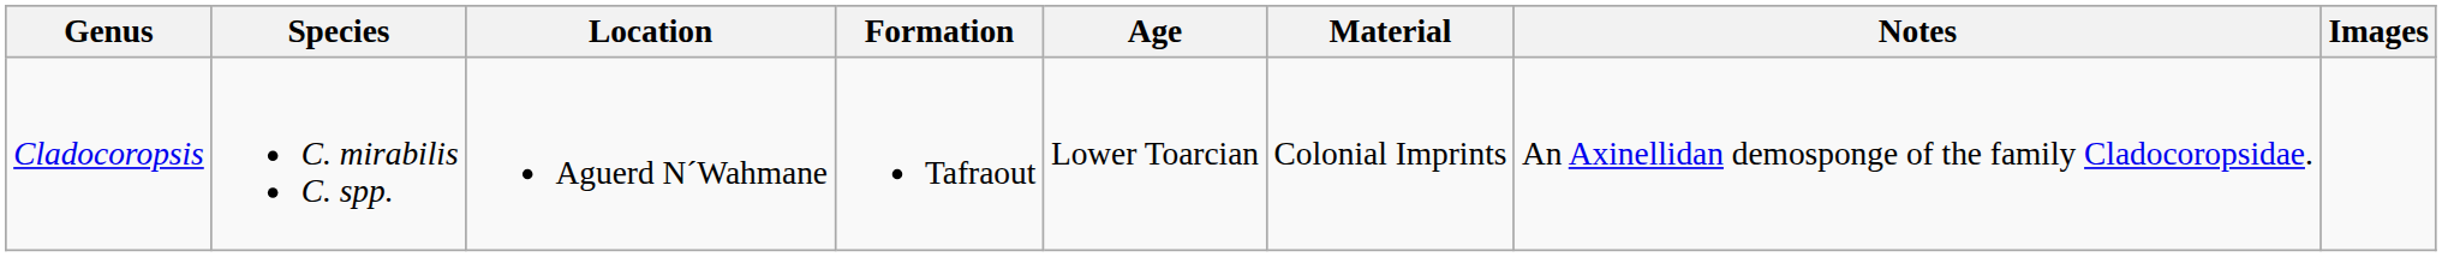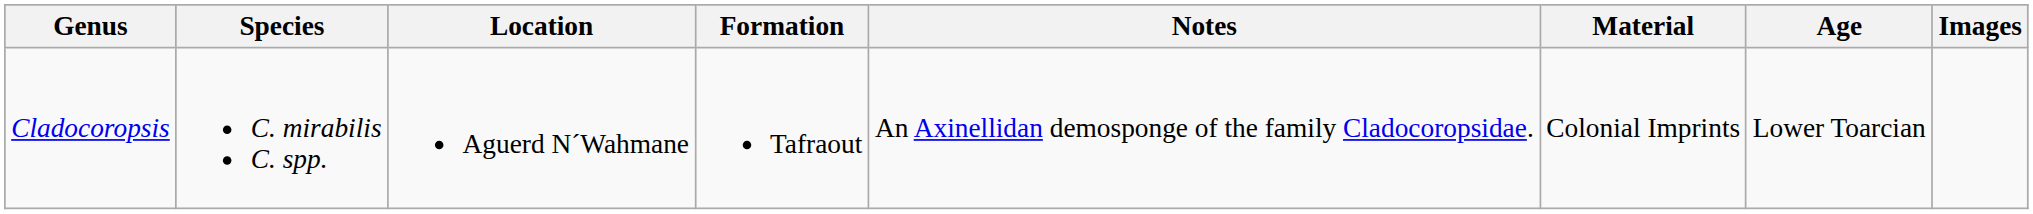columns swapped: Age <-> Notes
